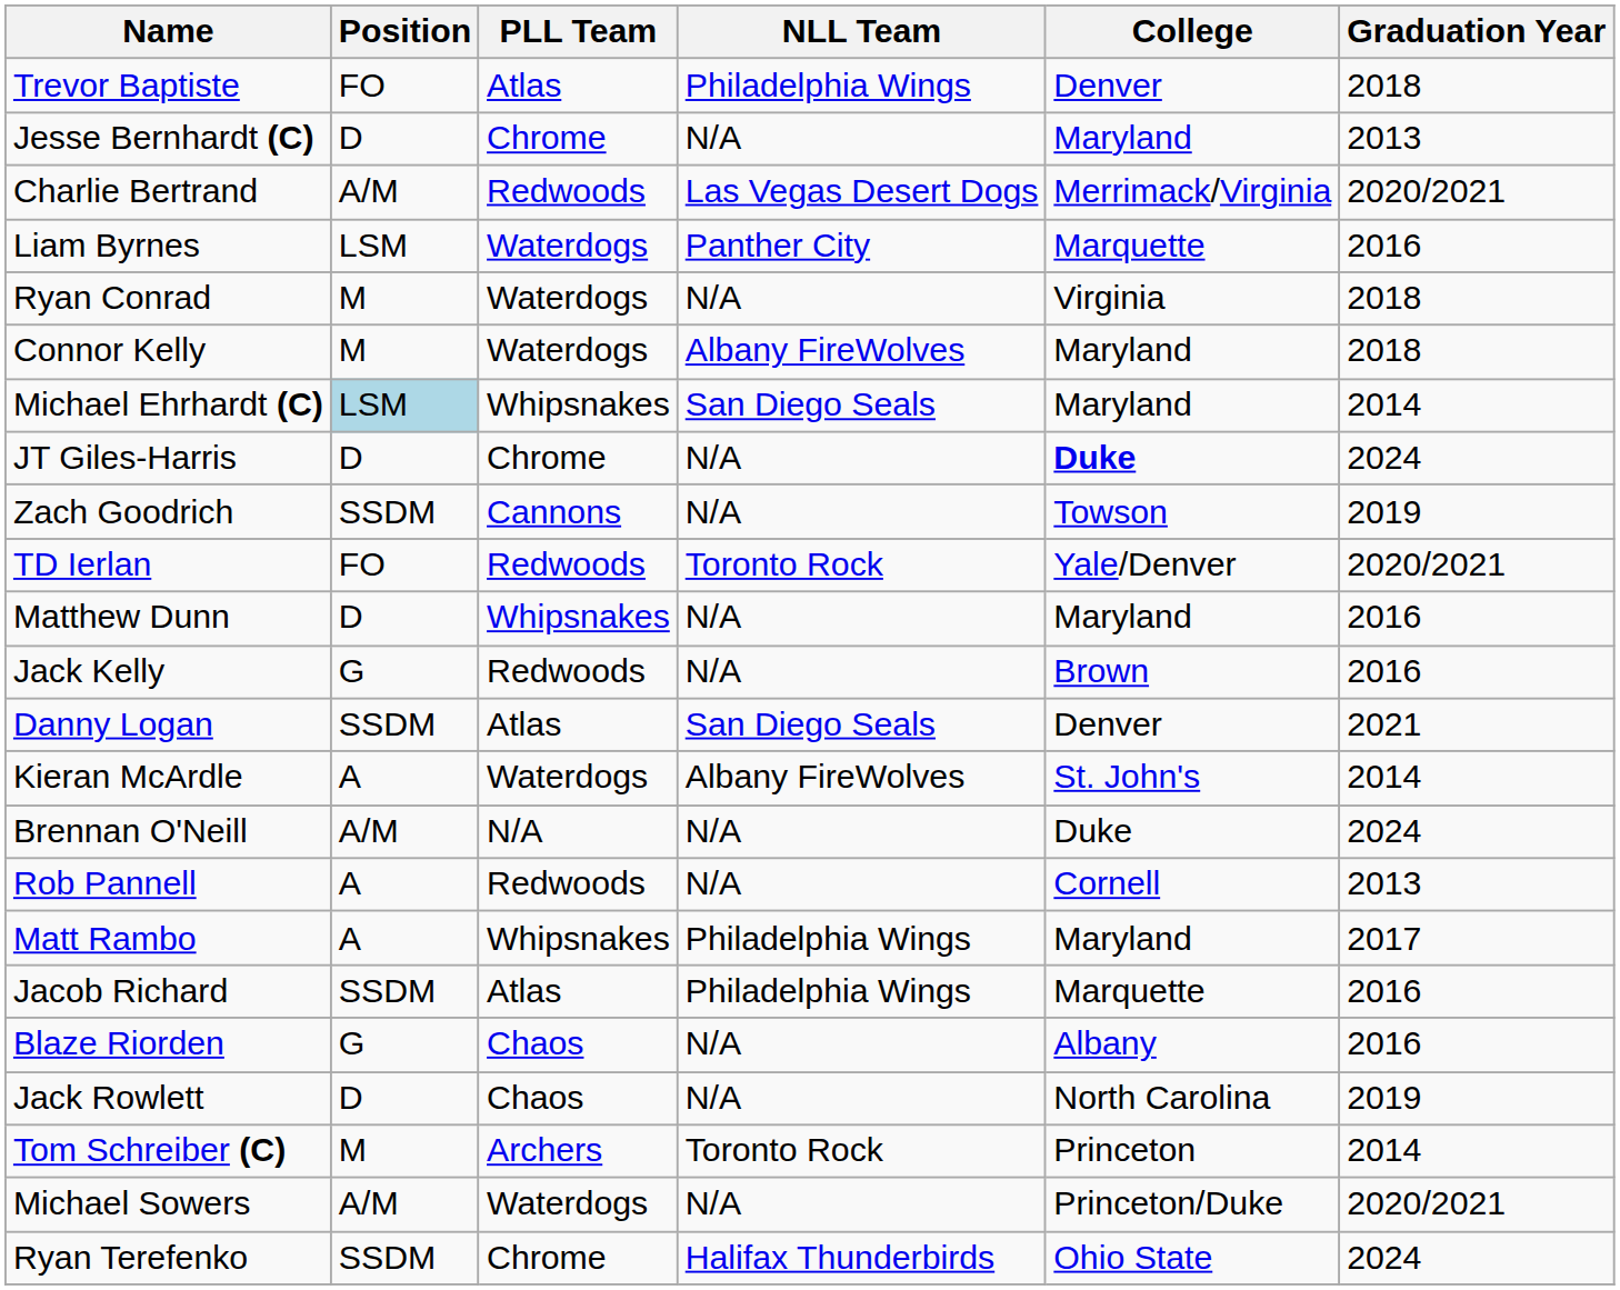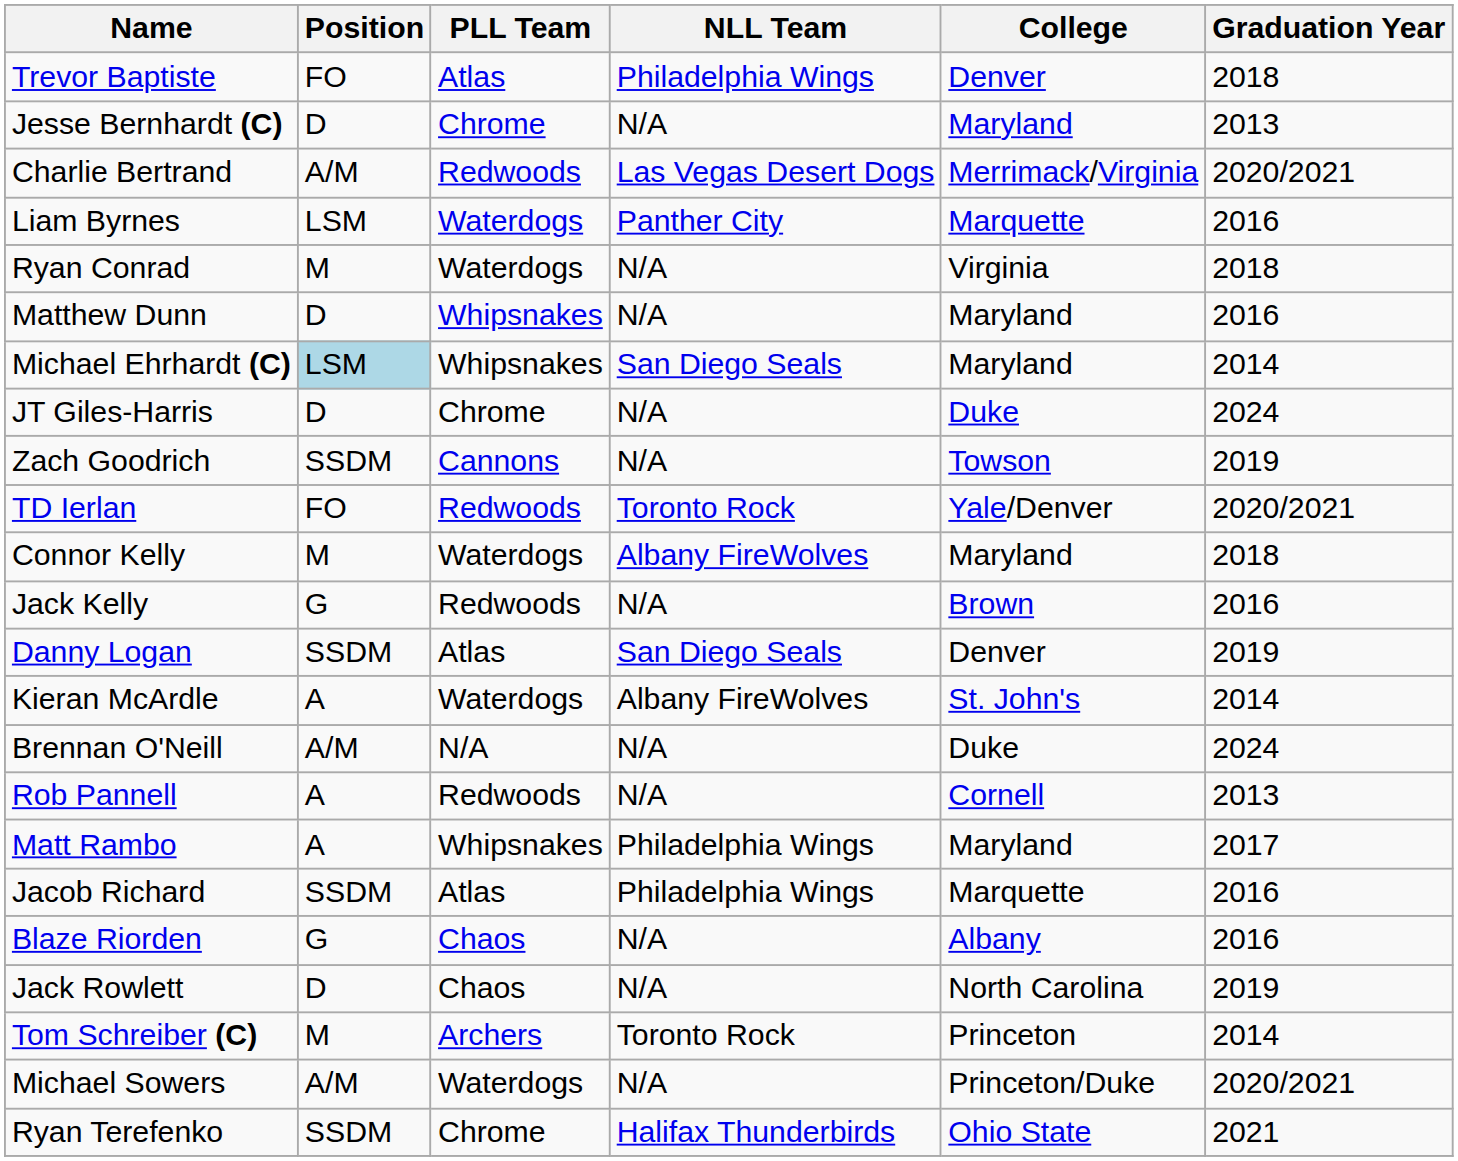rows swapped: Matthew Dunn <-> Connor Kelly
JT Giles-Harris | College: bold -> normal
Danny Logan | Graduation Year: 2021 -> 2019
Ryan Terefenko | Graduation Year: 2024 -> 2021
